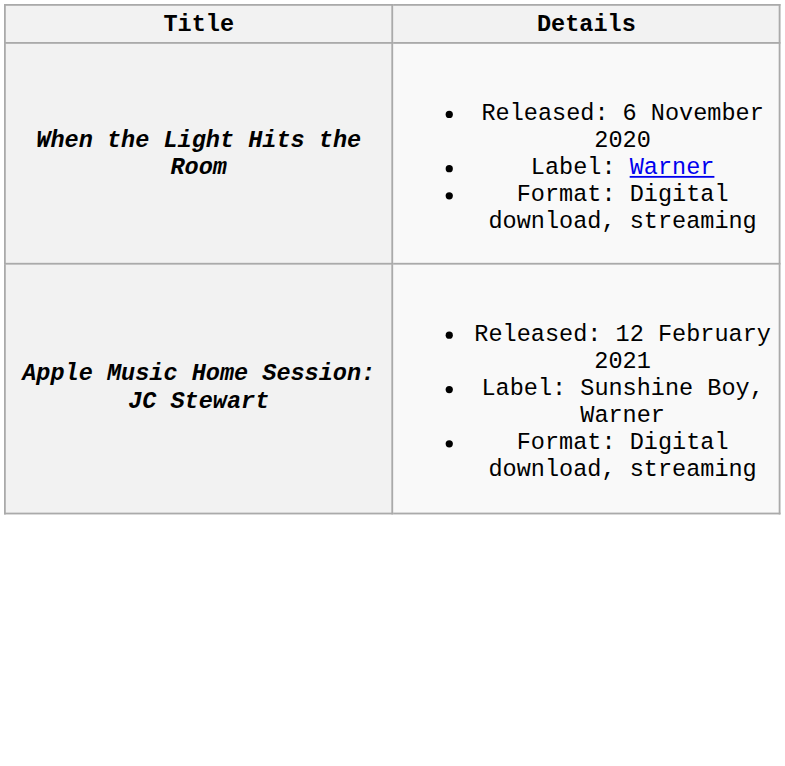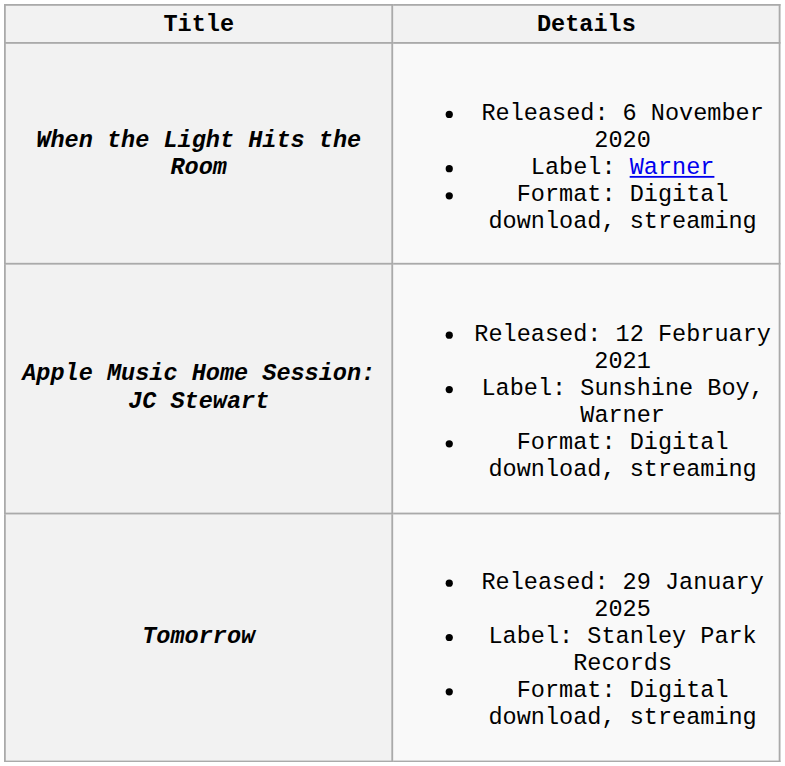+ row: Tomorrow | Released: 29 January 2025 Label: Stanley Park Records Format: Digital download, streaming
